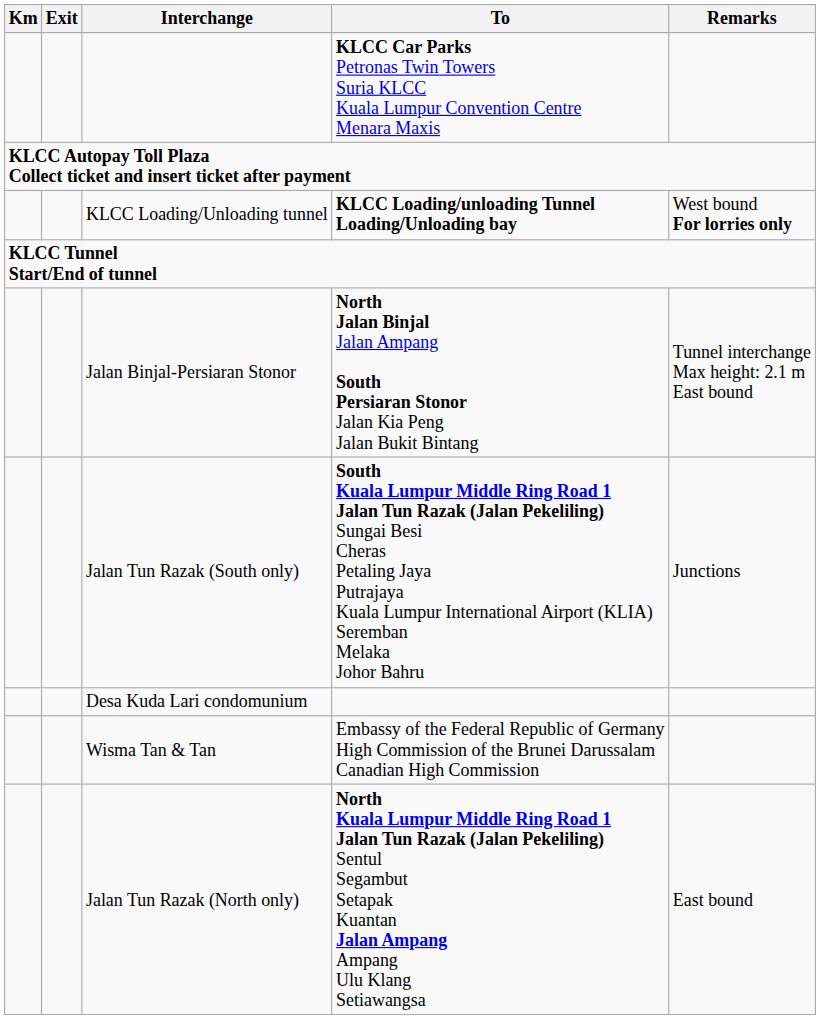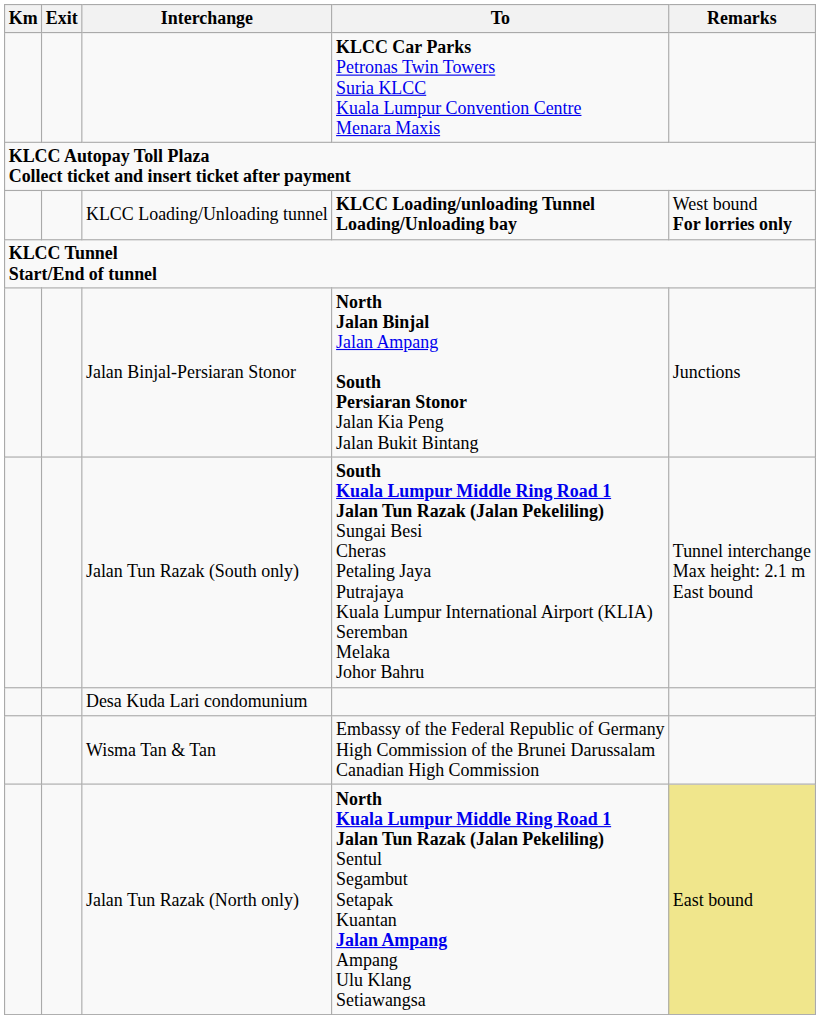Jalan Binjal-Persiaran Stonor | Remarks: Tunnel interchange Max height: 2.1 m East bound -> Junctions
Jalan Tun Razak (South only) | Remarks: Junctions -> Tunnel interchange Max height: 2.1 m East bound
Jalan Tun Razak (North only) | Remarks: no background -> khaki background
